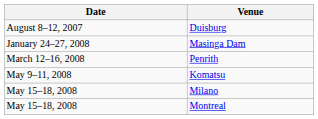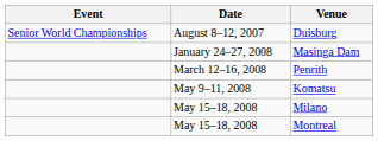+ column: Event | Senior World Championships
